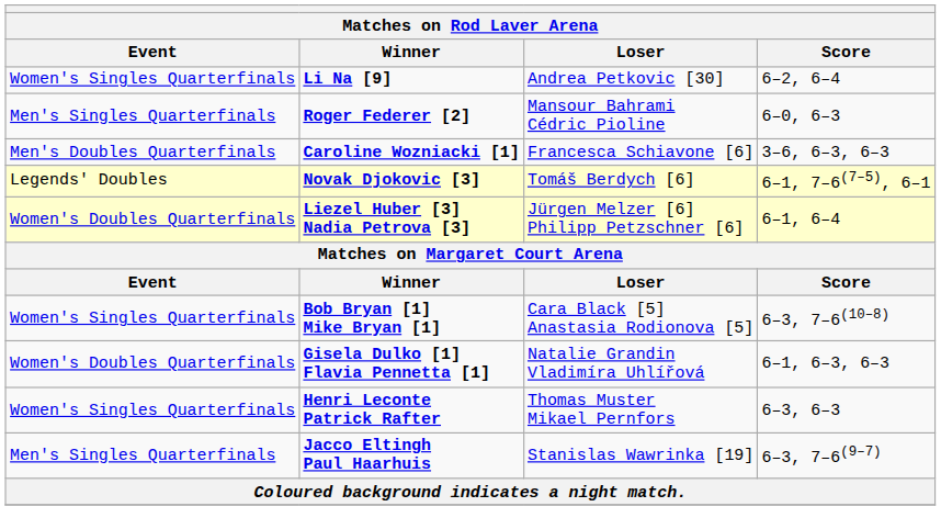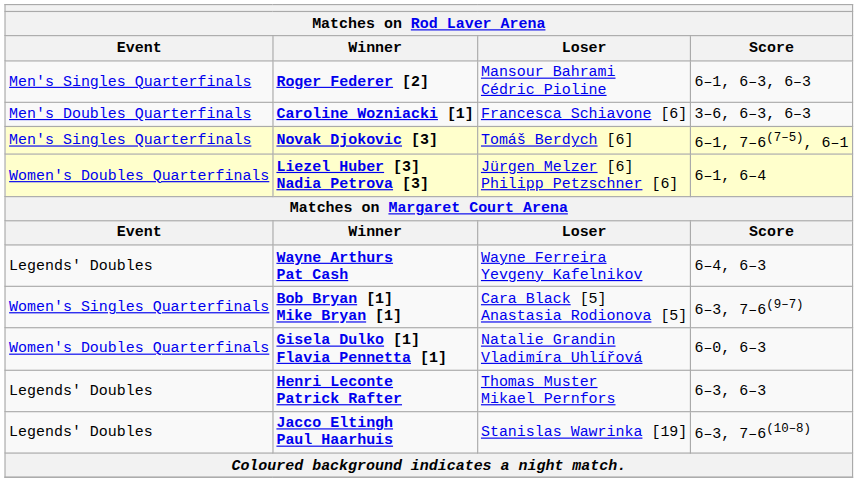- row: Women's Singles Quarterfinals | Li Na [9] | Andrea Petkovic [30] | 6–2, 6–4
Roger Federer [2] | Score: 6–0, 6–3 -> 6–1, 6–3, 6–3
Novak Djokovic [3] | Event: Legends' Doubles -> Men's Singles Quarterfinals
+ row: Legends' Doubles | Wayne Arthurs Pat Cash | Wayne Ferreira Yevgeny Kafelnikov | 6–4, 6–3
Bob Bryan [1] Mike Bryan [1] | Score: 6–3, 7–6(10–8) -> 6–3, 7–6(9–7)
Gisela Dulko [1] Flavia Pennetta [1] | Score: 6–1, 6–3, 6–3 -> 6–0, 6–3
Henri Leconte Patrick Rafter | Event: Women's Singles Quarterfinals -> Legends' Doubles
Jacco Eltingh Paul Haarhuis | Event: Men's Singles Quarterfinals -> Legends' Doubles
Jacco Eltingh Paul Haarhuis | Score: 6–3, 7–6(9–7) -> 6–3, 7–6(10–8)
